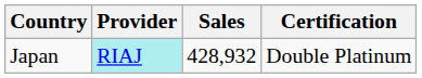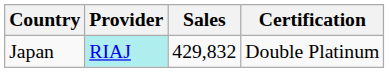Japan | Sales: 428,932 -> 429,832
